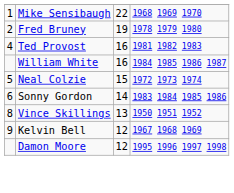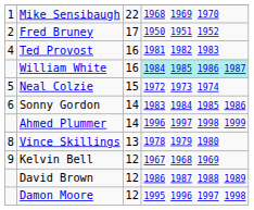Fred Bruney | column 3: 19 -> 17
Fred Bruney | column 4: 1978 1979 1980 -> 1950 1951 1952
William White | column 4: no background -> paleturquoise background
+ row: Ahmed Plummer | 14 | 1996 1997 1998 1999
Vince Skillings | column 4: 1950 1951 1952 -> 1978 1979 1980
+ row: David Brown | 12 | 1986 1987 1988 1989
